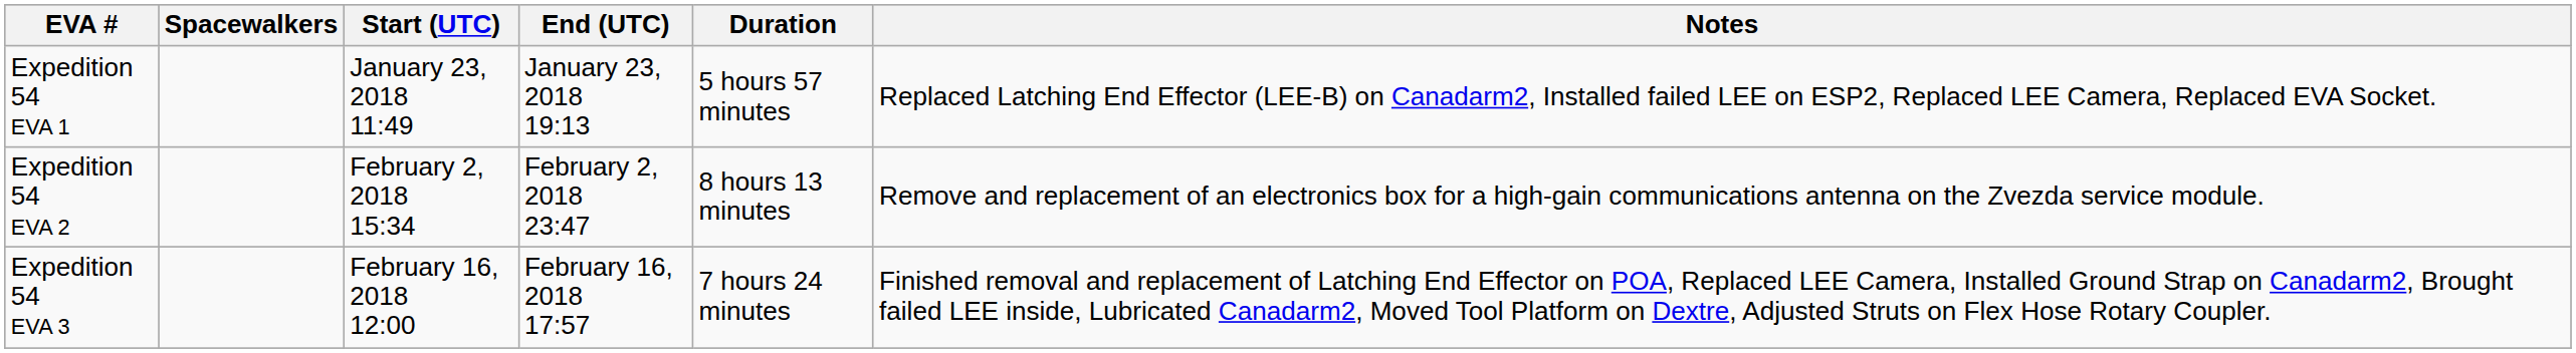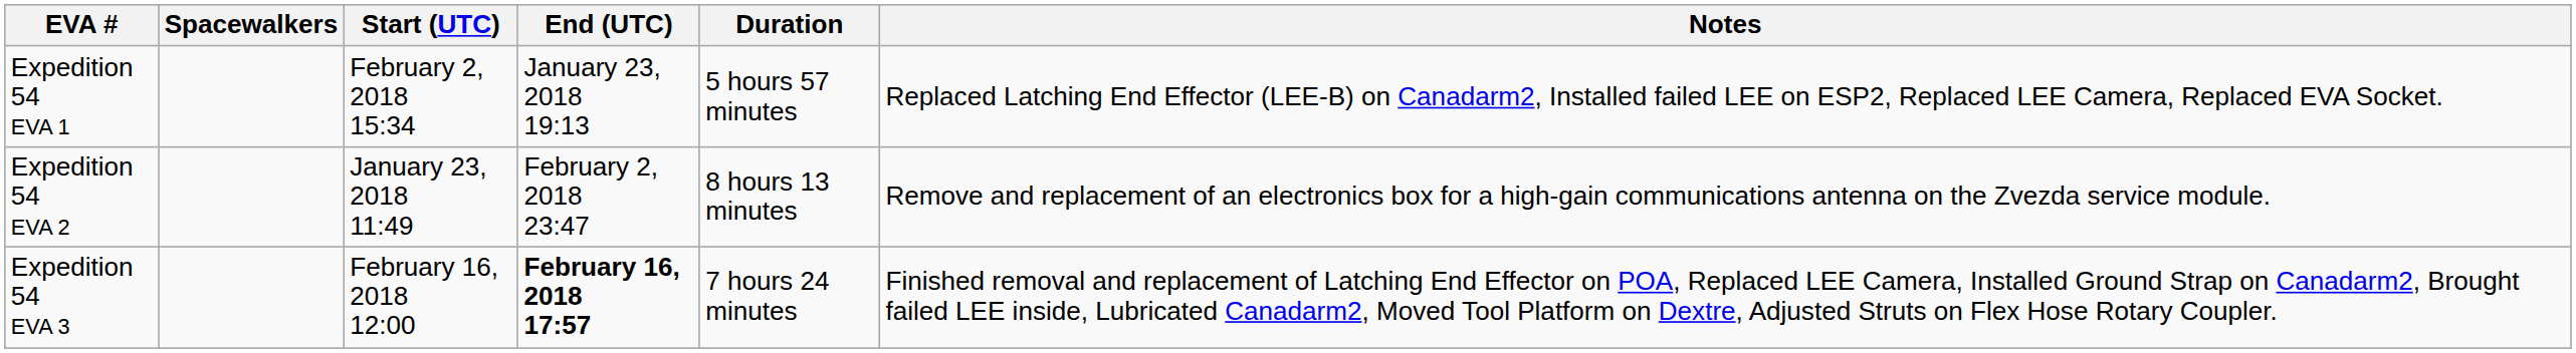Expedition 54 EVA 1 | Start (UTC): January 23, 2018 11:49 -> February 2, 2018 15:34
Expedition 54 EVA 2 | Start (UTC): February 2, 2018 15:34 -> January 23, 2018 11:49
Expedition 54 EVA 3 | End (UTC): normal -> bold
